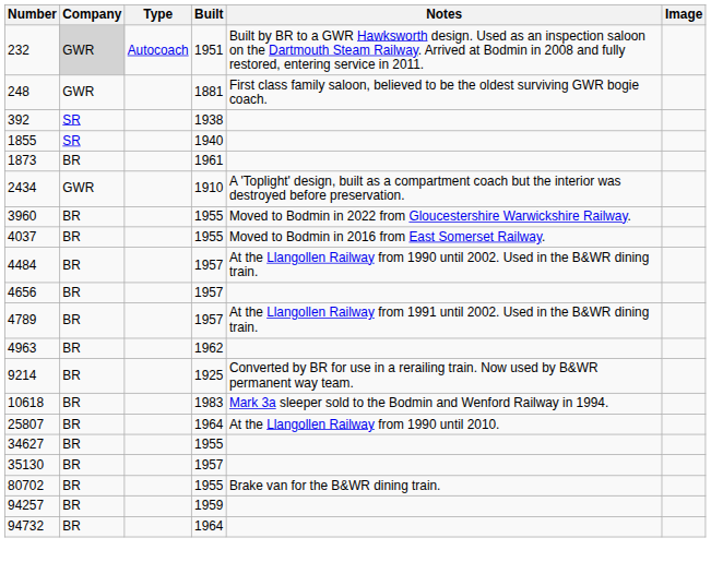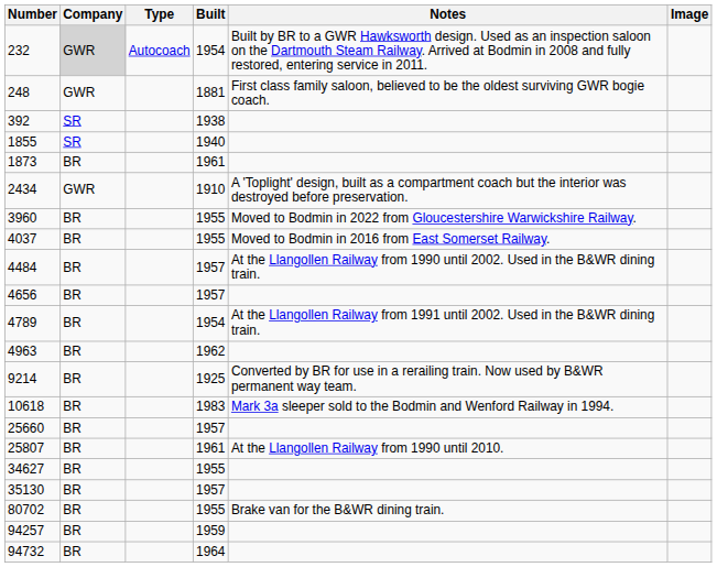232 | Built: 1951 -> 1954
4789 | Built: 1957 -> 1954
+ row: 25660 | BR | 1957
25807 | Built: 1964 -> 1961
